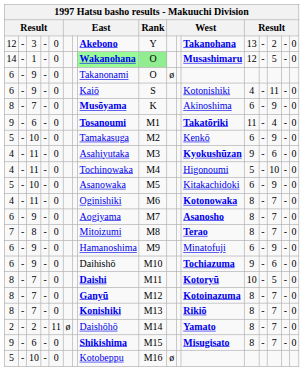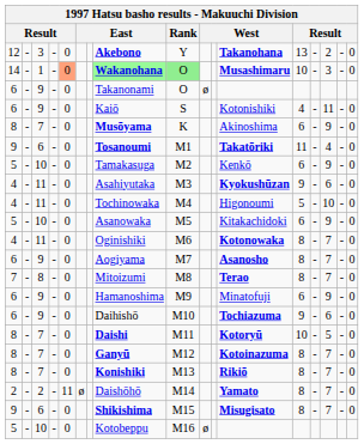14 | column 5: no background -> lightsalmon background
14 | column 13: 12 -> 10
14 | column 15: 5 -> 3
